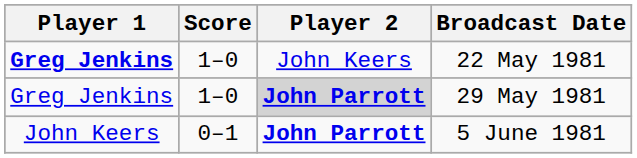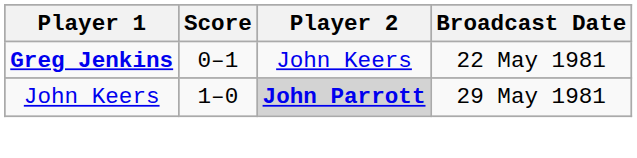22 May 1981 | Score: 1–0 -> 0–1
29 May 1981 | Player 1: Greg Jenkins -> John Keers
- row: John Keers | 0–1 | John Parrott | 5 June 1981
